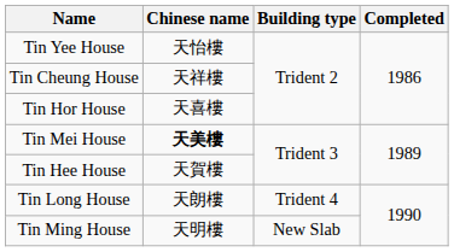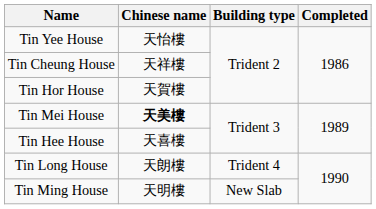Tin Hor House | Chinese name: 天喜樓 -> 天賀樓
Tin Hee House | Chinese name: 天賀樓 -> 天喜樓
